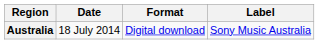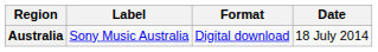columns swapped: Date <-> Label
